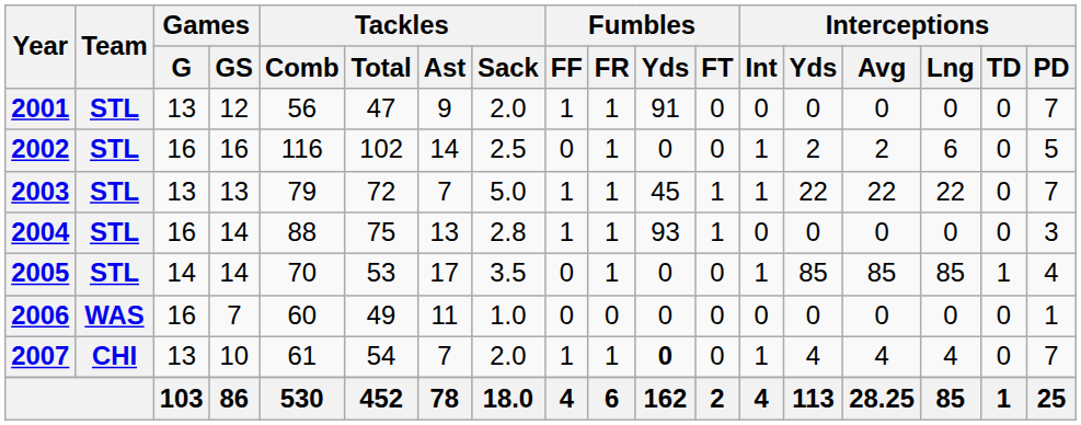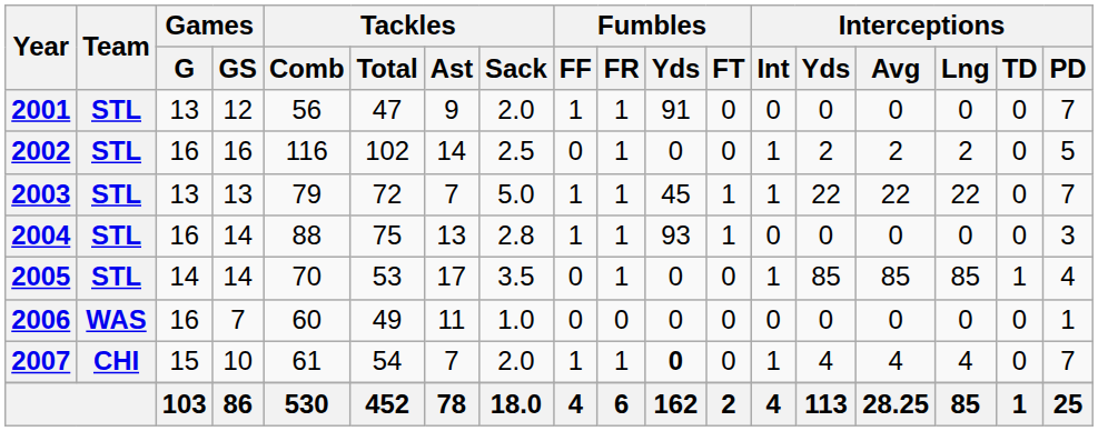2002 | Interceptions / Lng: 6 -> 2
2007 | Games / G: 13 -> 15
